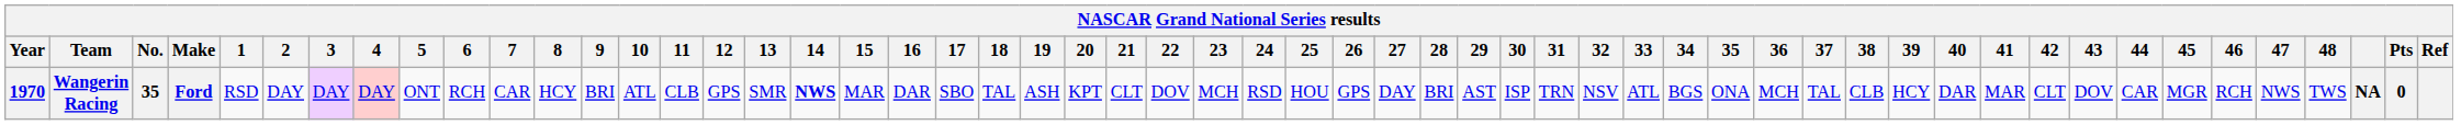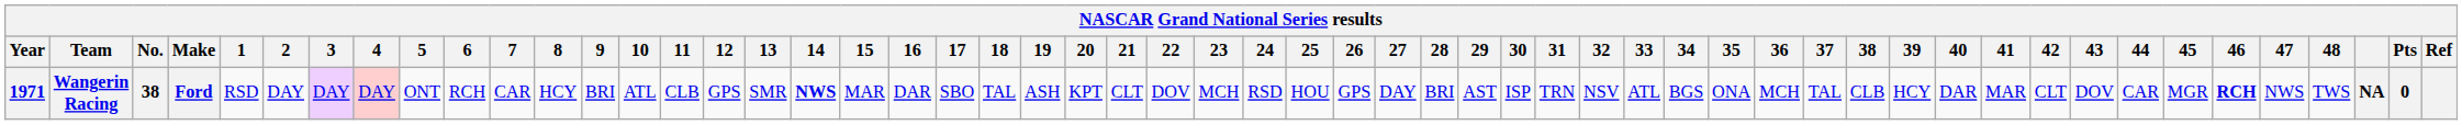Wangerin Racing | Year: 1970 -> 1971
Wangerin Racing | No.: 35 -> 38
Wangerin Racing | 46: normal -> bold
